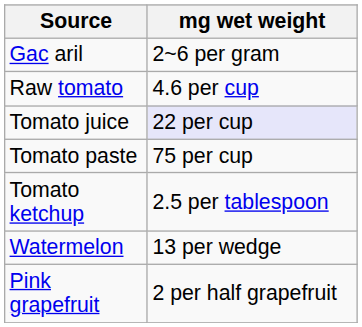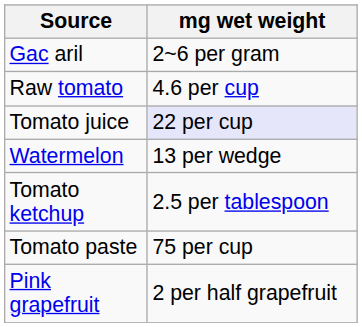rows swapped: Tomato paste <-> Watermelon
